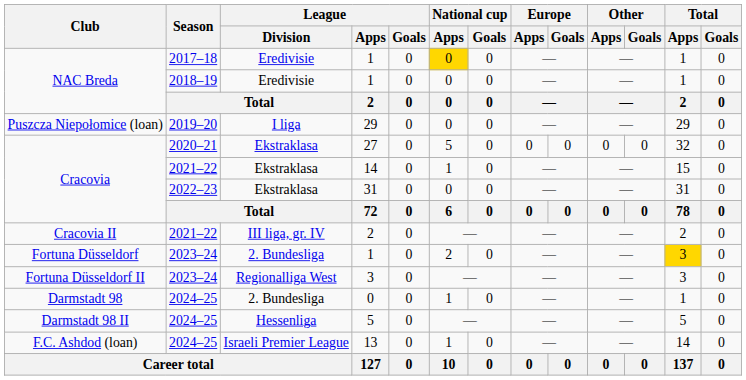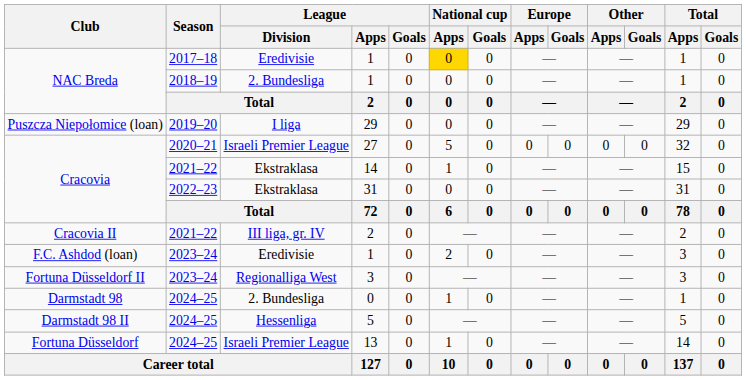2018–19 / 1 | League / Division: Eredivisie -> 2. Bundesliga
27 | League / Division: Ekstraklasa -> Israeli Premier League
2023–24 / 1 | Club: Fortuna Düsseldorf -> F.C. Ashdod (loan)
2023–24 / 1 | League / Division: 2. Bundesliga -> Eredivisie
2023–24 / 1 | Total / Apps: gold background -> no background
13 | Club: F.C. Ashdod (loan) -> Fortuna Düsseldorf
